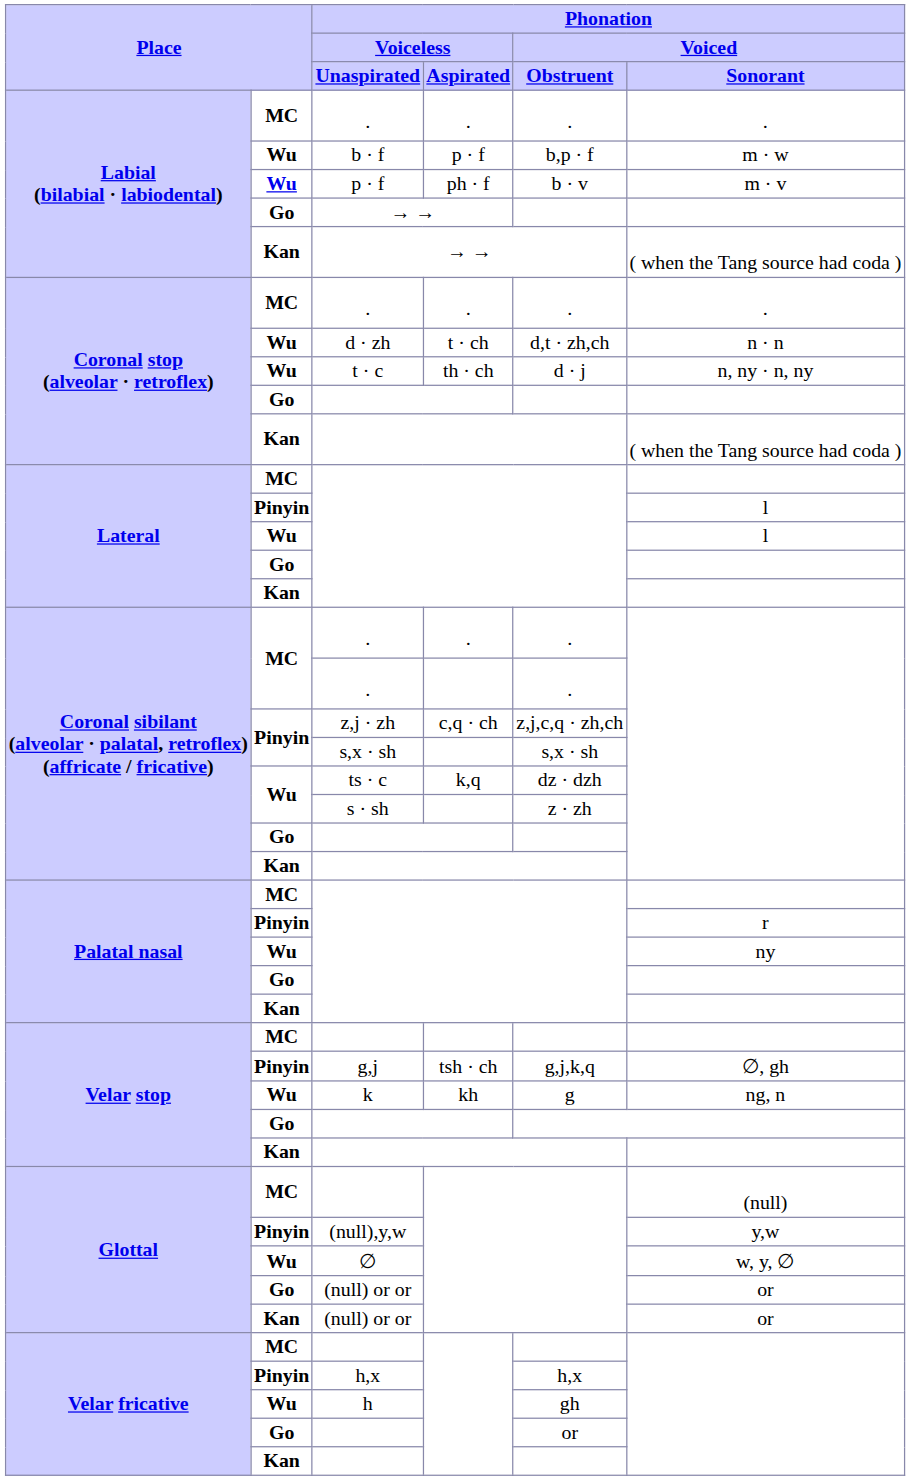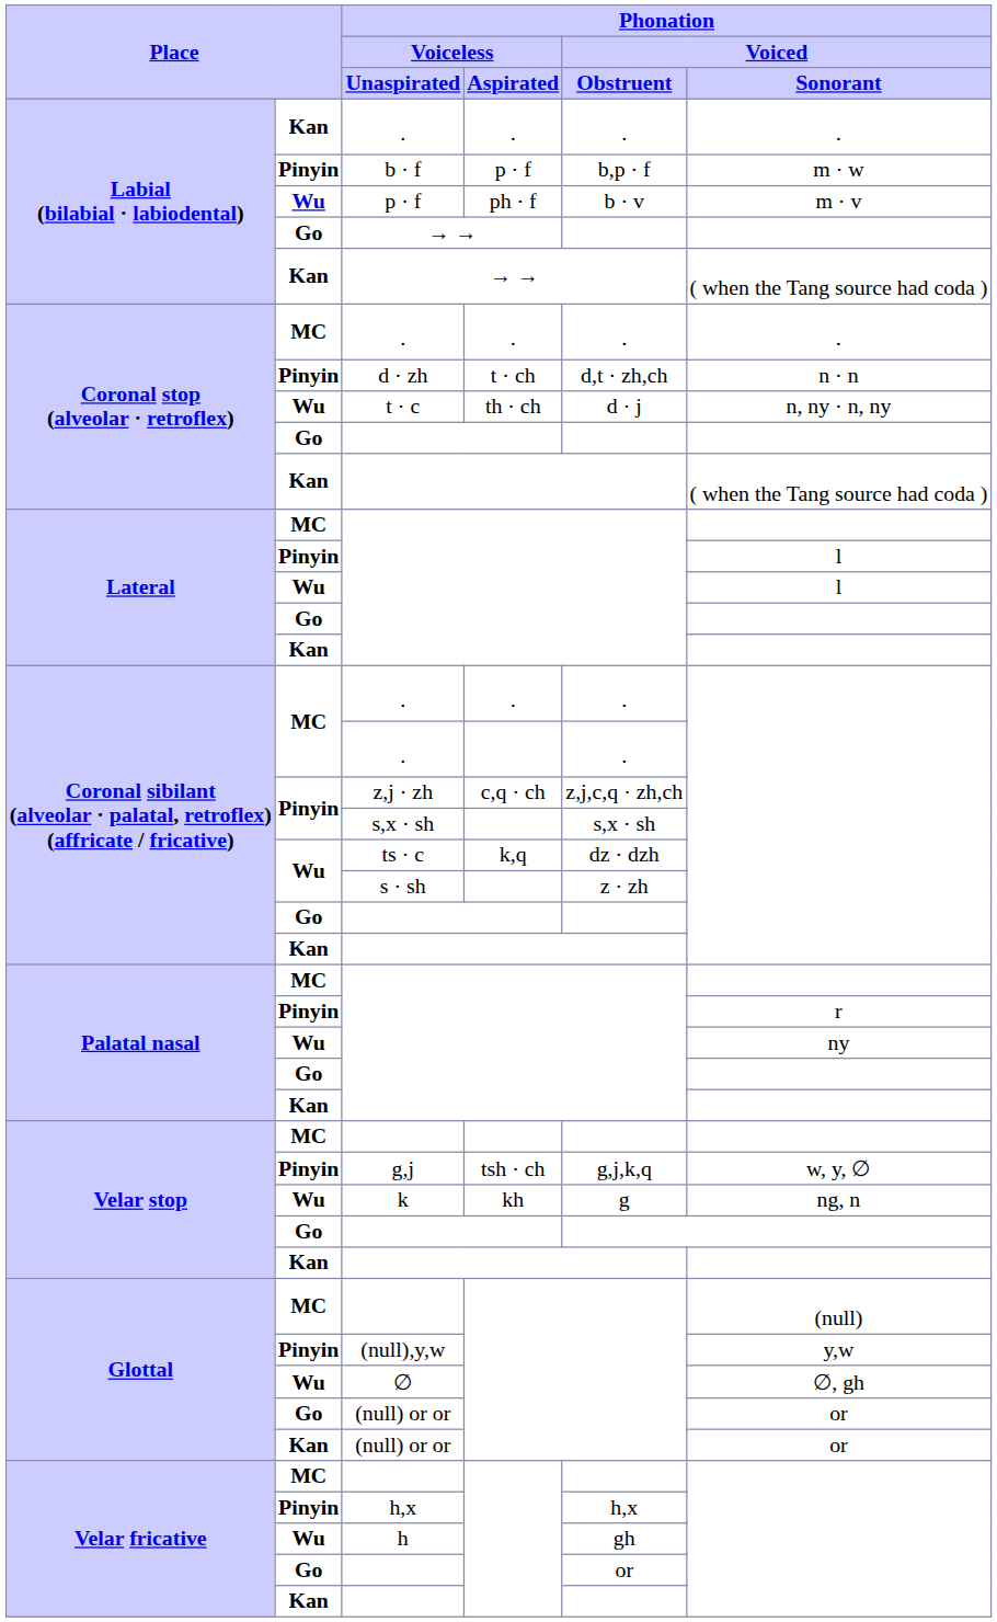Labial (bilabial · labiodental) / · | column 2: MC -> Kan
b · f | column 2: Wu -> Pinyin
d · zh | column 2: Wu -> Pinyin
g,j | Phonation / Voiced / Sonorant: ∅, gh -> w, y, ∅
∅ | Phonation / Voiced / Sonorant: w, y, ∅ -> ∅, gh
